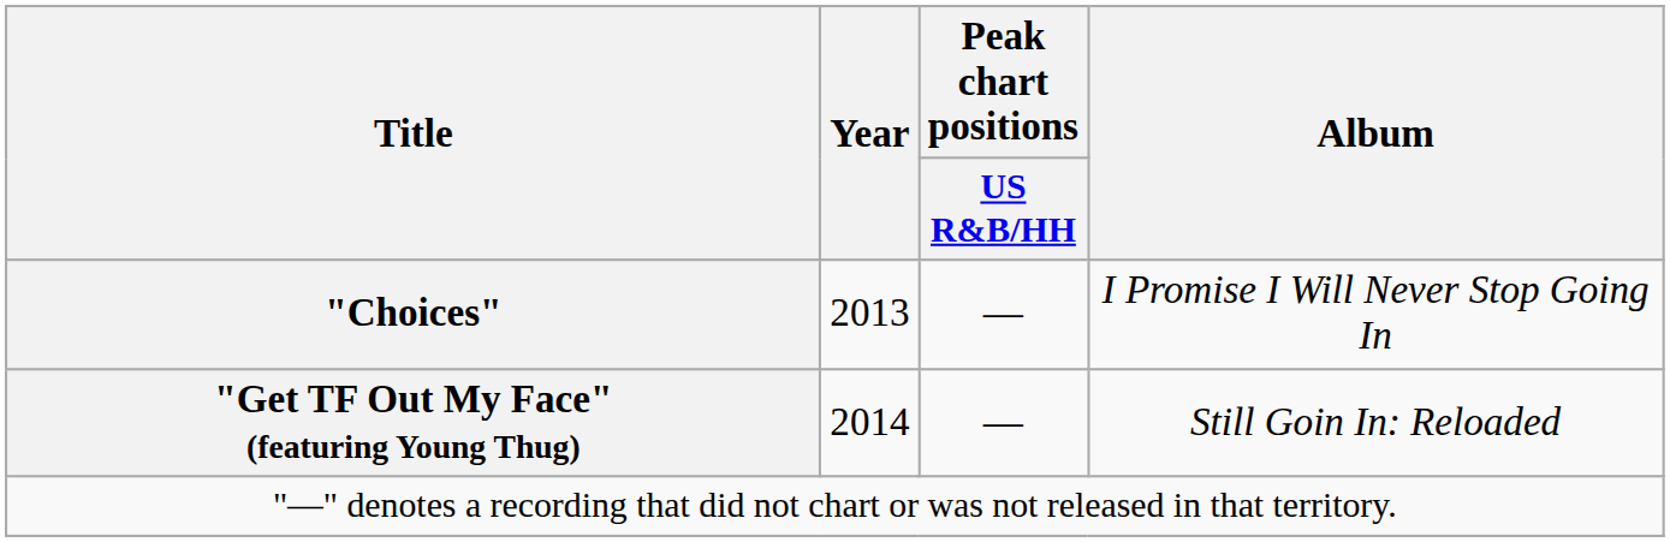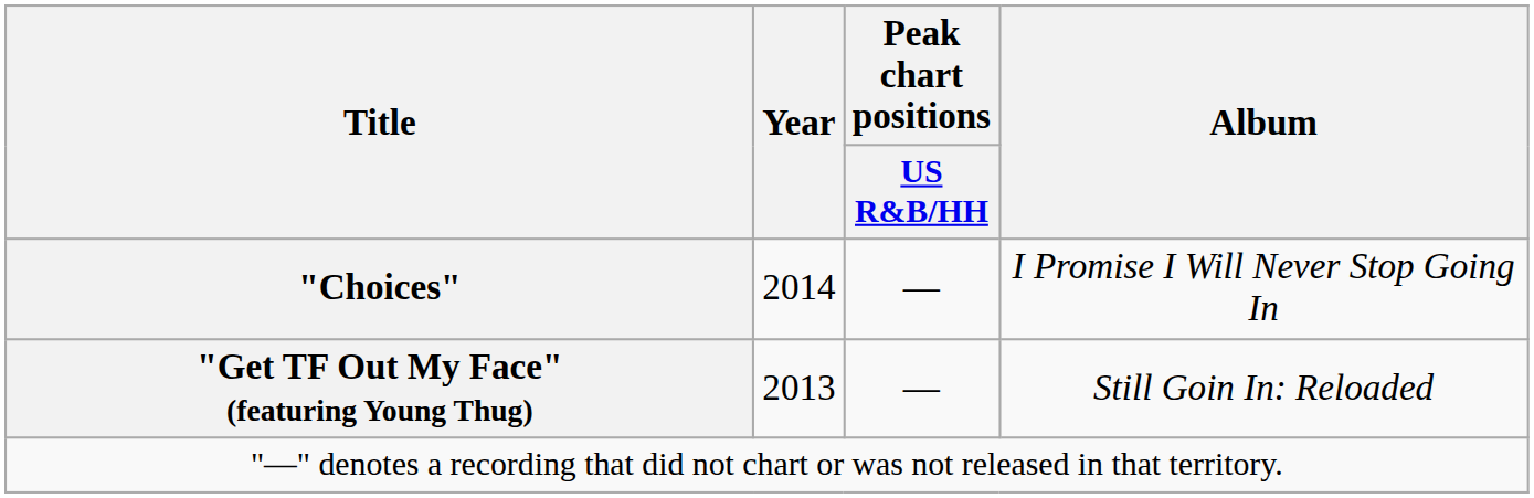"Choices" | Year: 2013 -> 2014
"Get TF Out My Face" (featuring Young Thug) | Year: 2014 -> 2013
